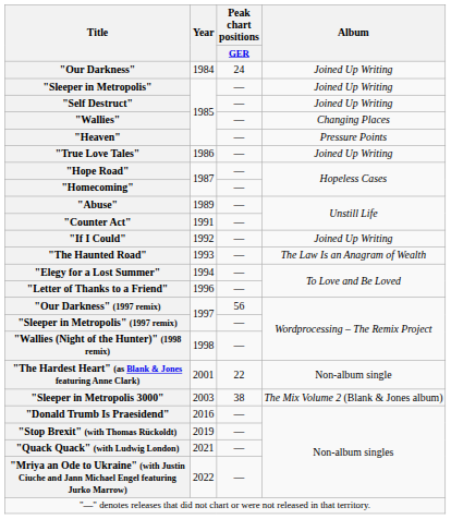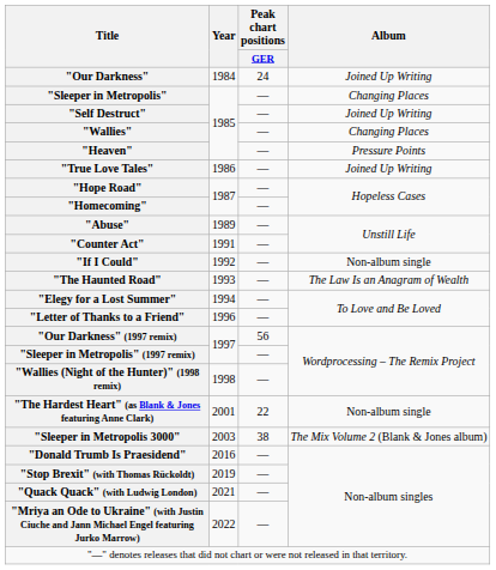"Sleeper in Metropolis" | Album: Joined Up Writing -> Changing Places
"If I Could" | Album: Joined Up Writing -> Non-album single
